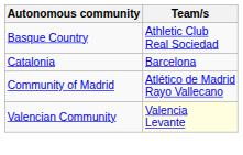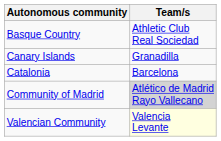+ row: Canary Islands | Granadilla
Community of Madrid | Team/s: no background -> lightgrey background
